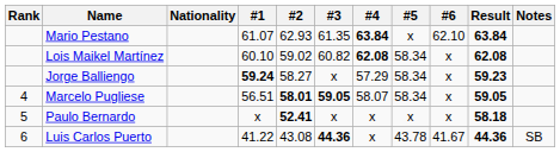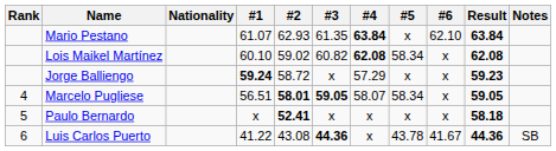Jorge Balliengo | #2: 58.27 -> 58.72
Jorge Balliengo | #5: 58.34 -> x
